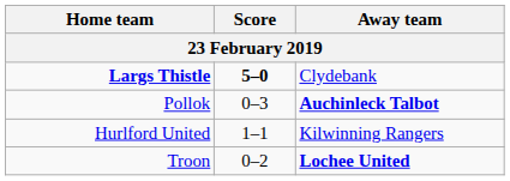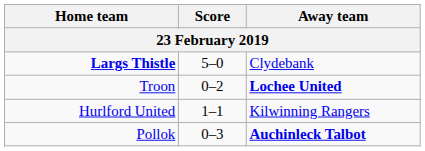Largs Thistle | Score: bold -> normal
rows swapped: Troon <-> Pollok
